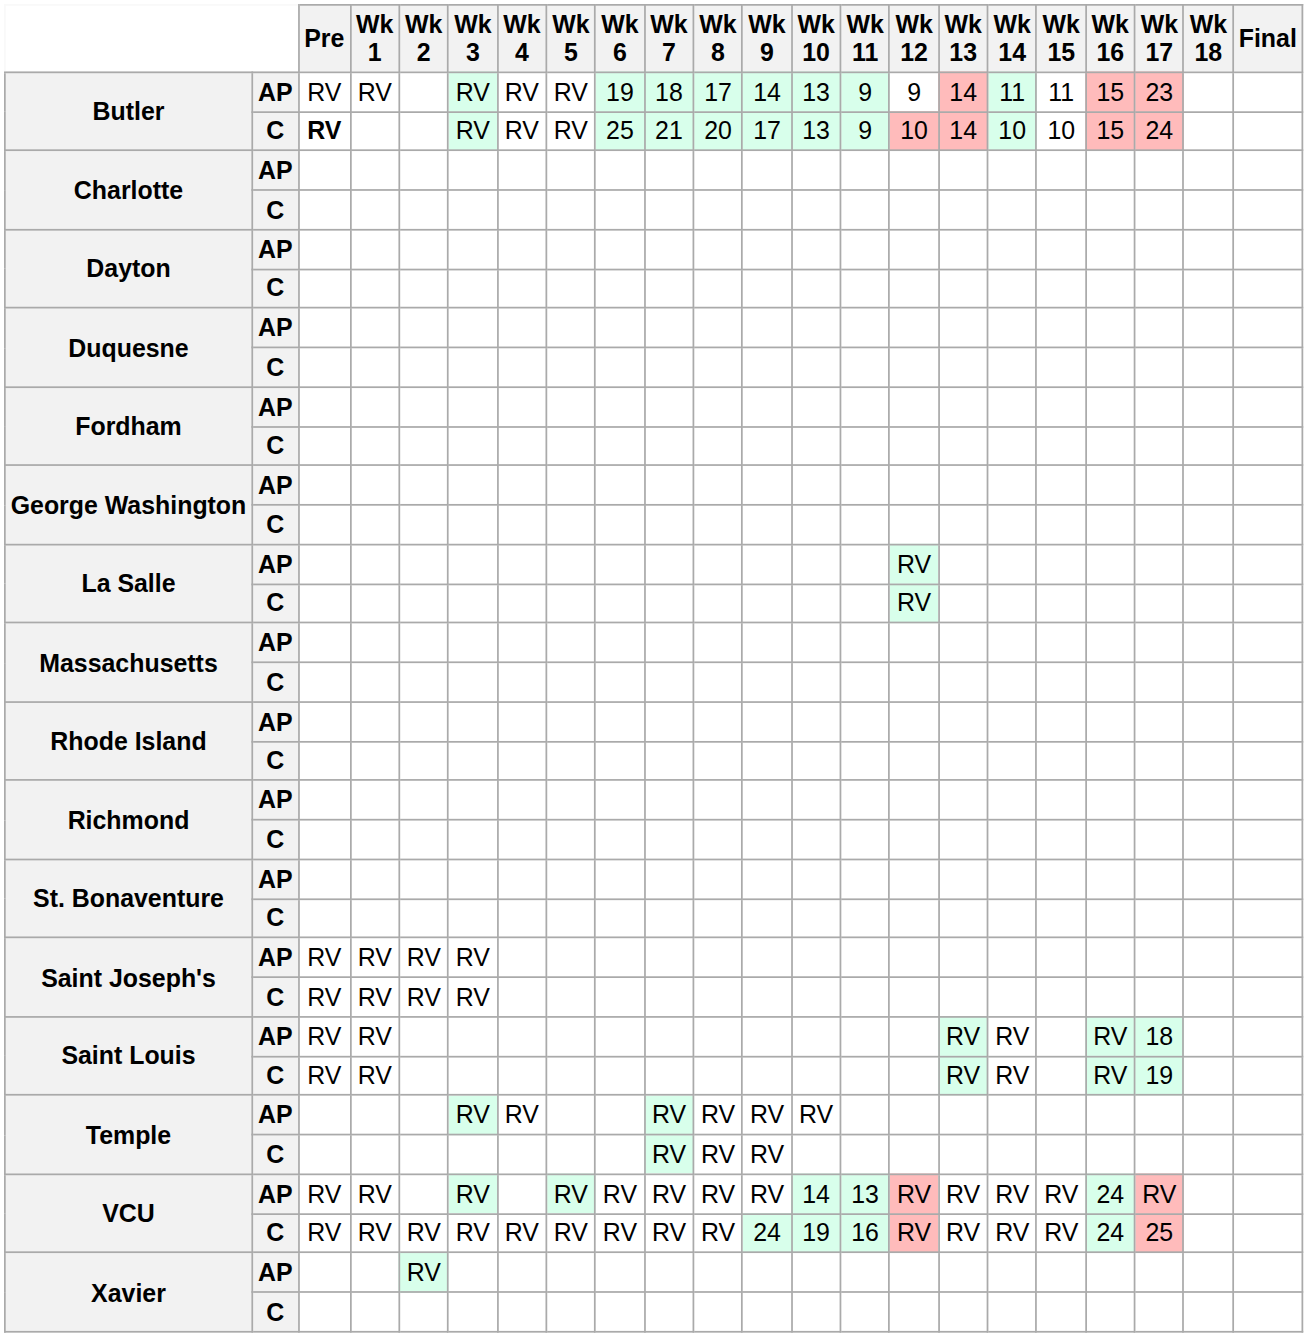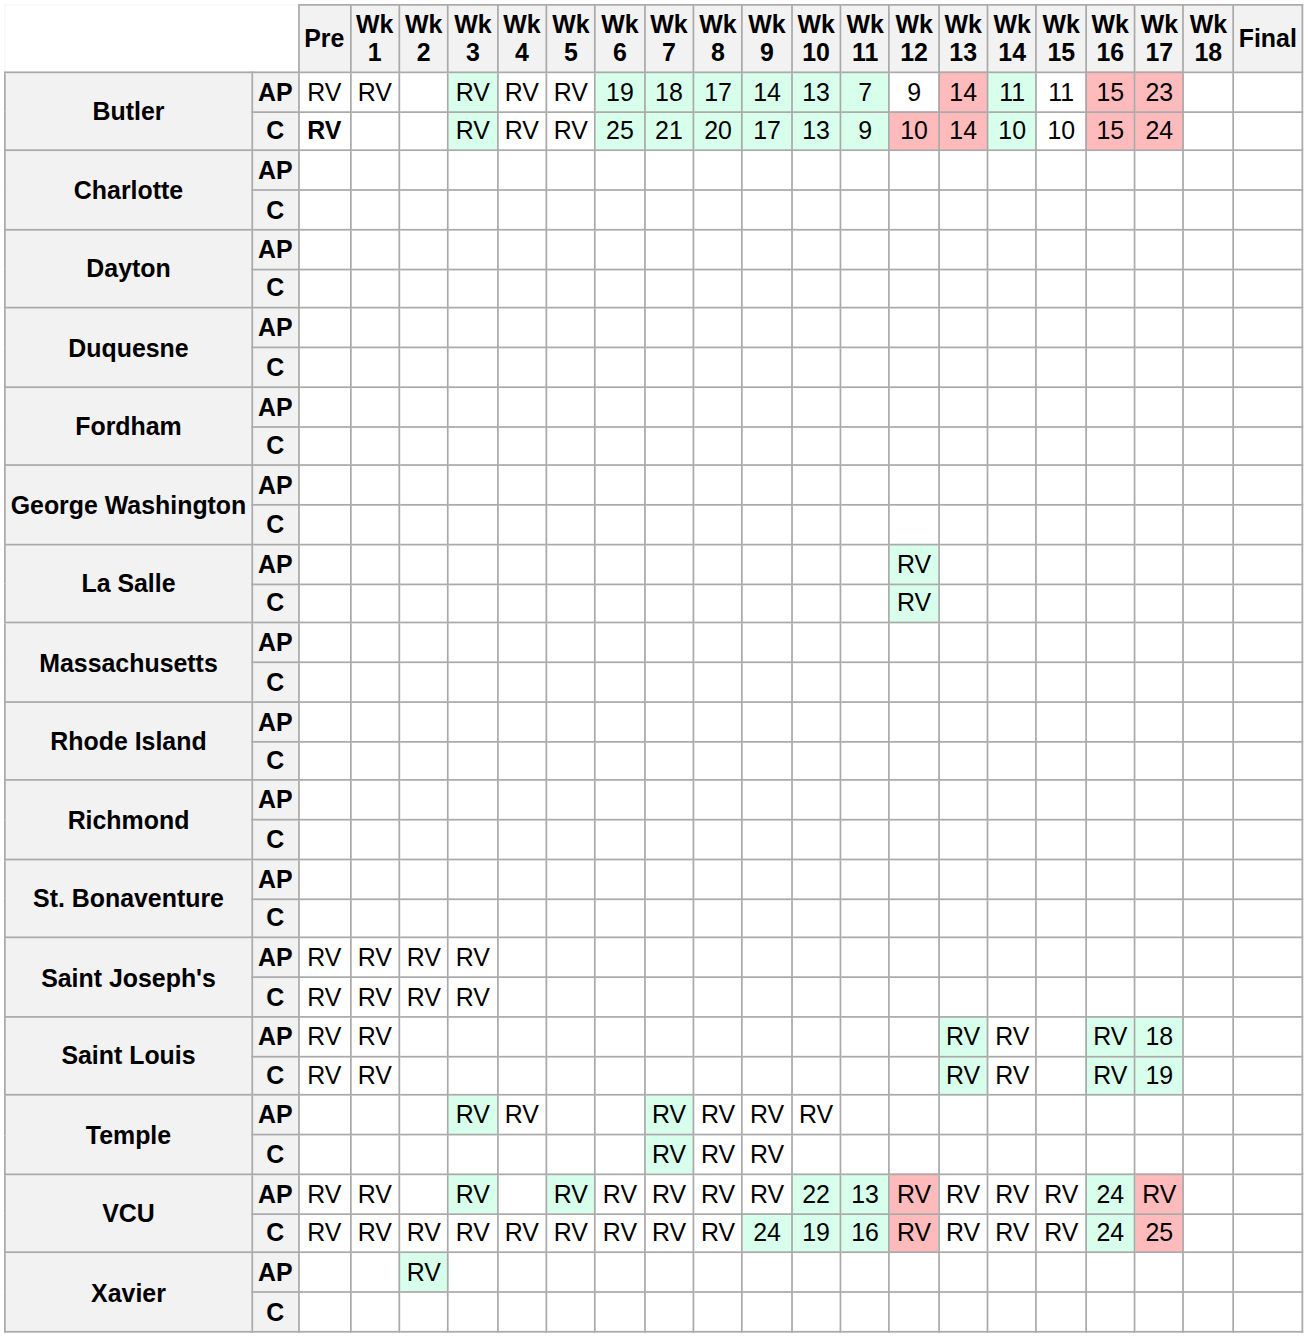Butler / AP | Wk 11: 9 -> 7
VCU / AP | Wk 10: 14 -> 22
